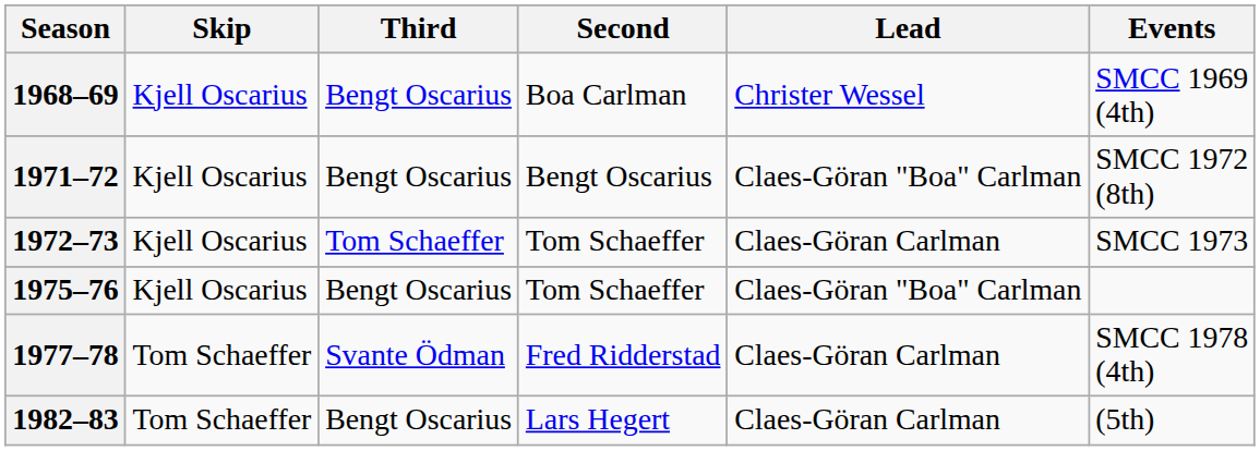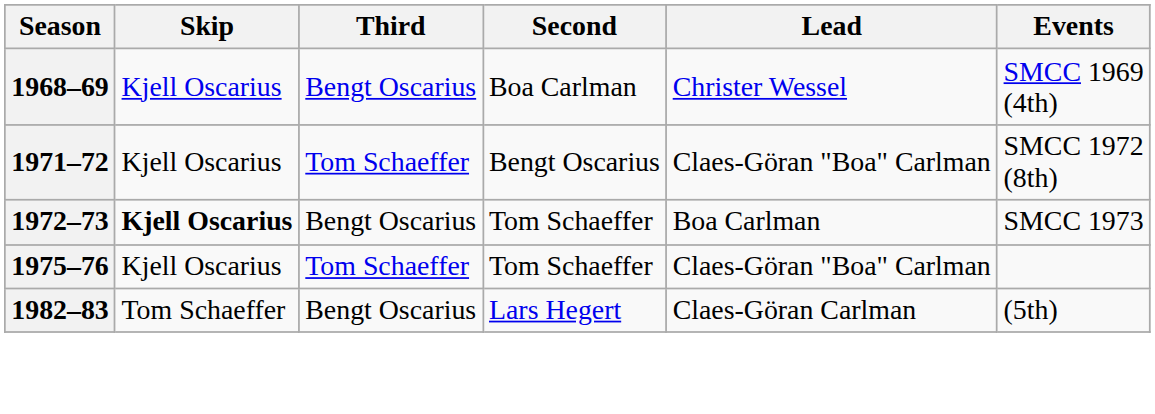1971–72 | Third: Bengt Oscarius -> Tom Schaeffer
1972–73 | Skip: normal -> bold
1972–73 | Third: Tom Schaeffer -> Bengt Oscarius
1972–73 | Lead: Claes-Göran Carlman -> Boa Carlman
1975–76 | Third: Bengt Oscarius -> Tom Schaeffer
- row: 1977–78 | Tom Schaeffer | Svante Ödman | Fred Ridderstad | Claes-Göran Carlman | SMCC 1978 (4th)
